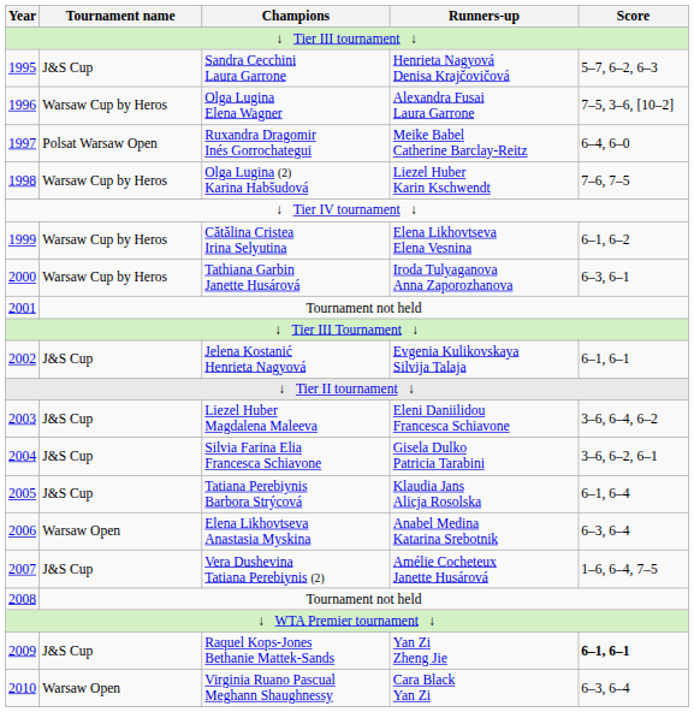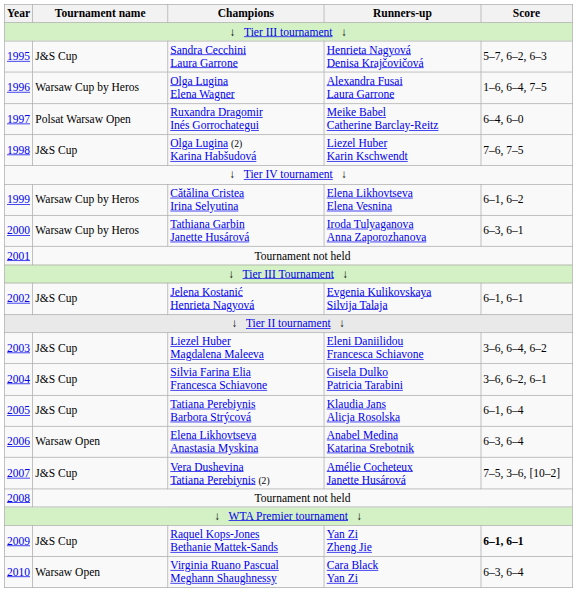Olga Lugina Elena Wagner | Score: 7–5, 3–6, [10–2] -> 1–6, 6–4, 7–5
Olga Lugina (2) Karina Habšudová | Tournament name: Warsaw Cup by Heros -> J&S Cup
Vera Dushevina Tatiana Perebiynis (2) | Score: 1–6, 6–4, 7–5 -> 7–5, 3–6, [10–2]
